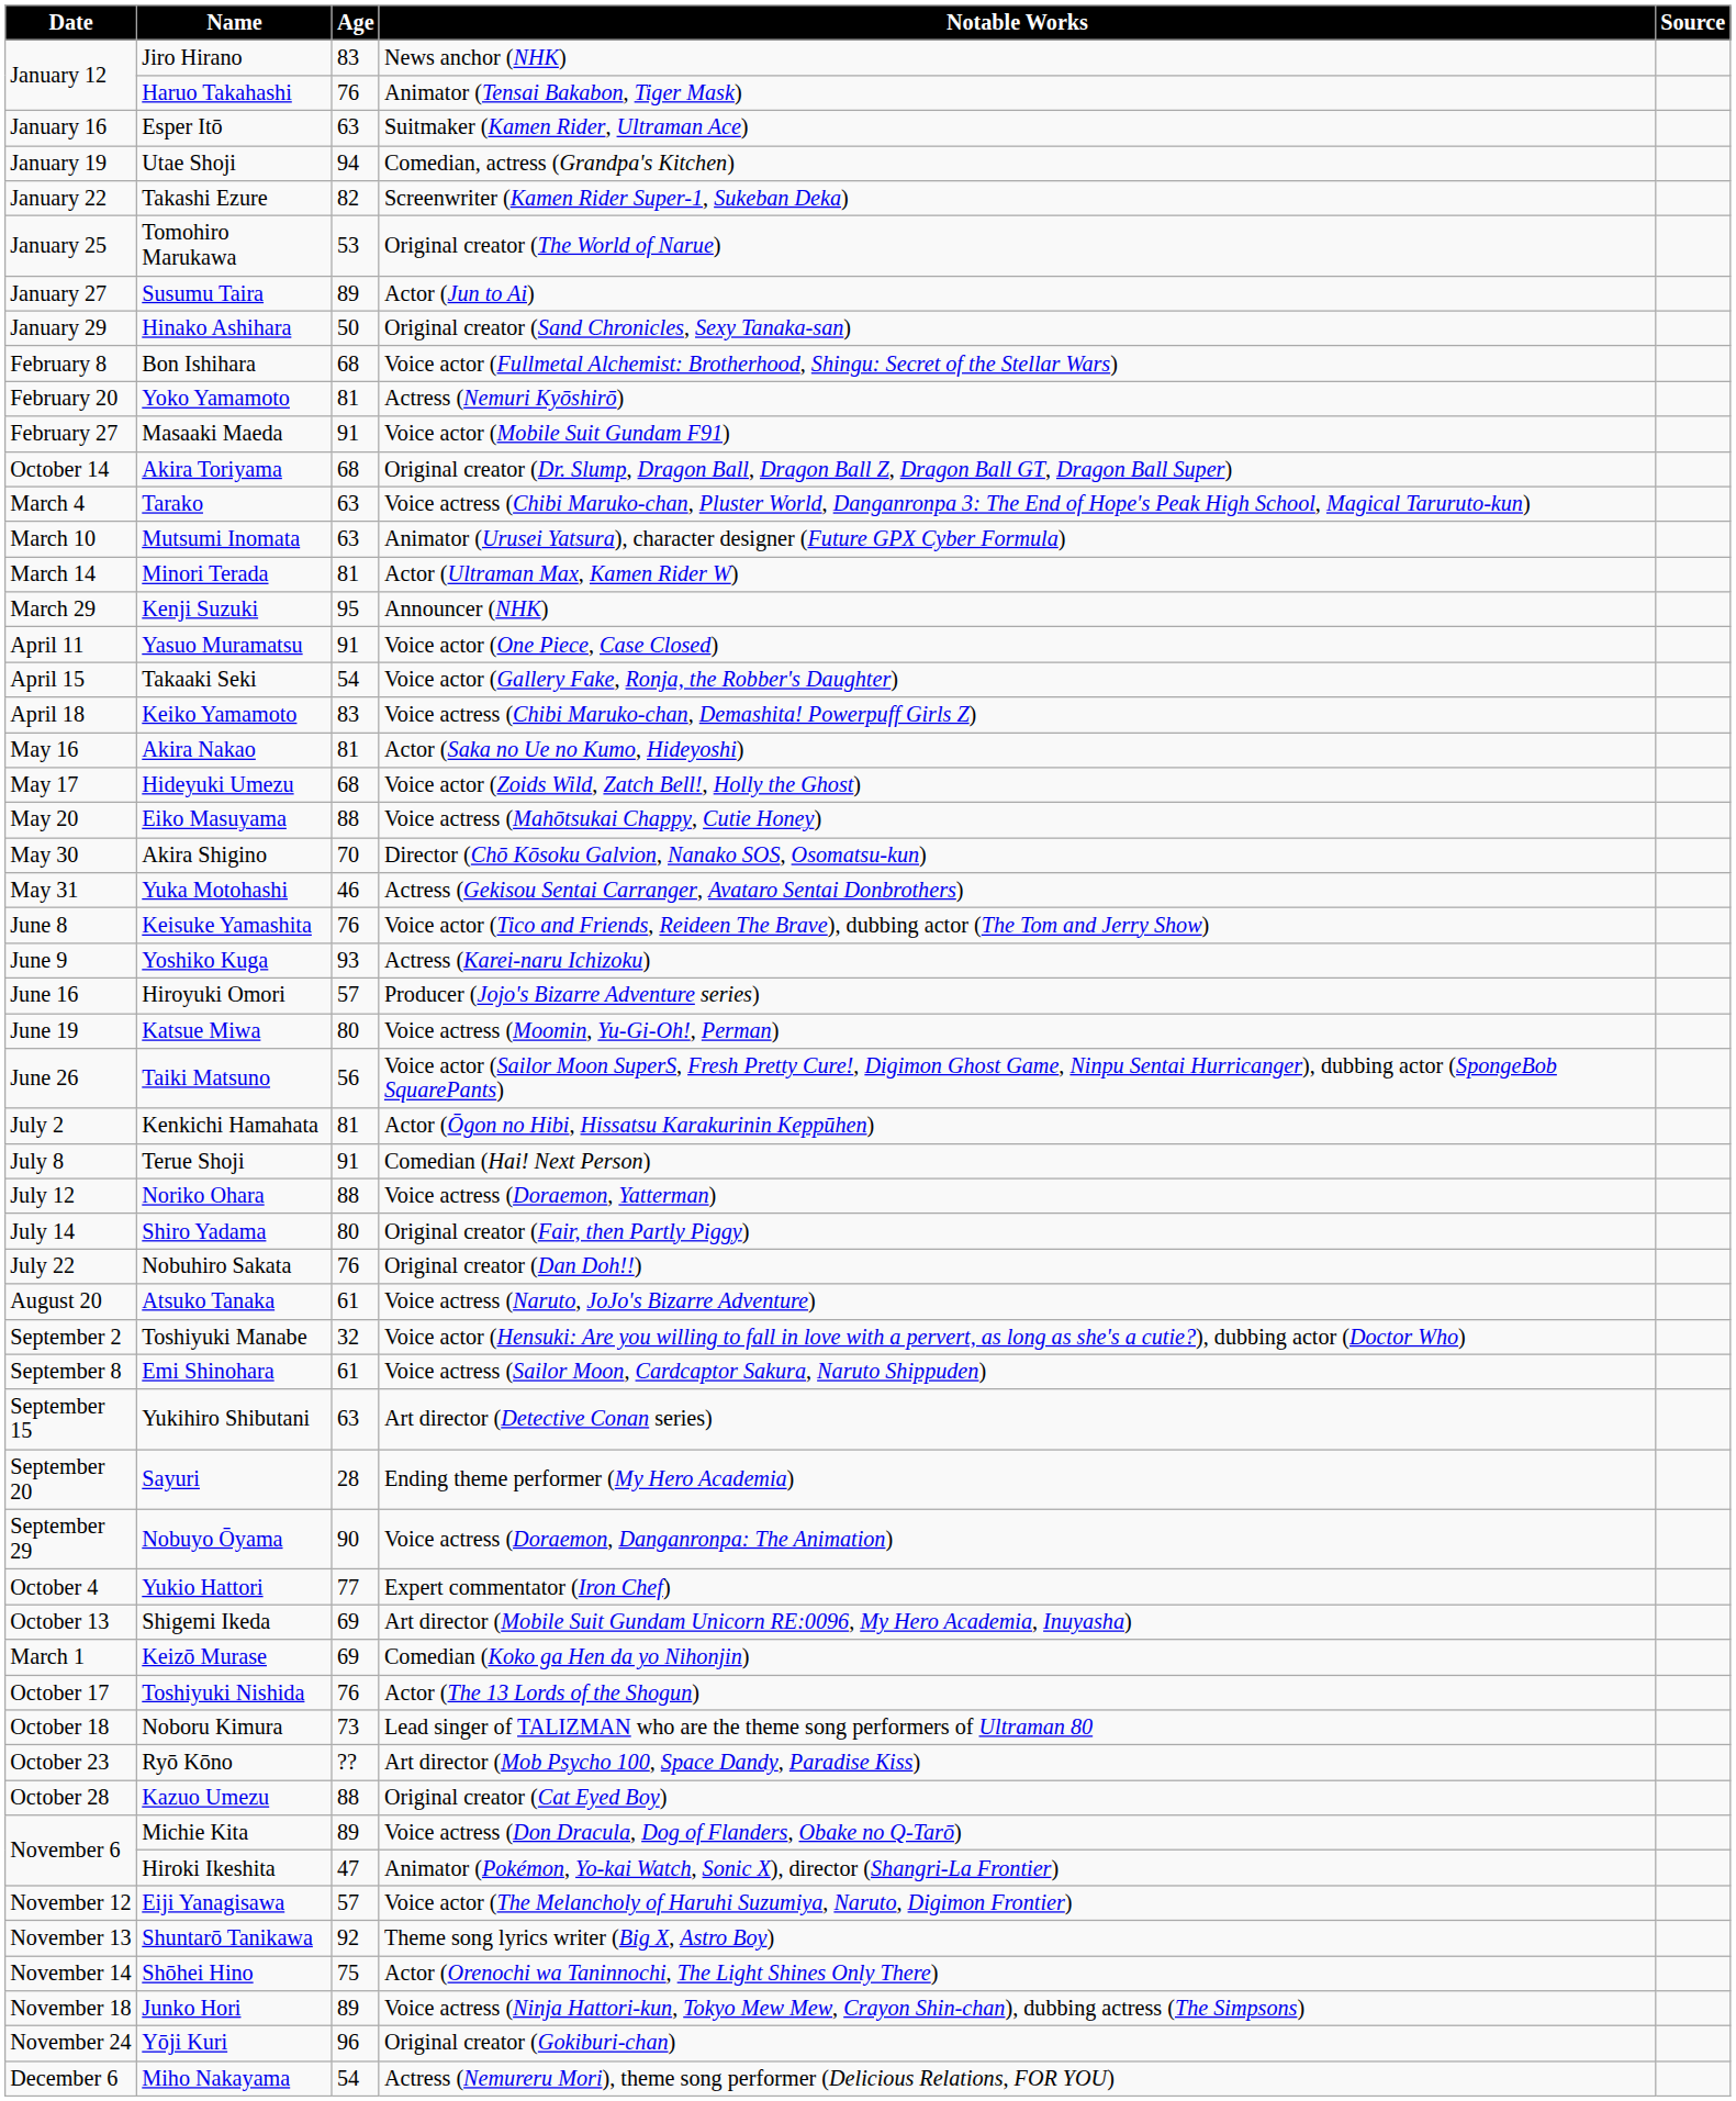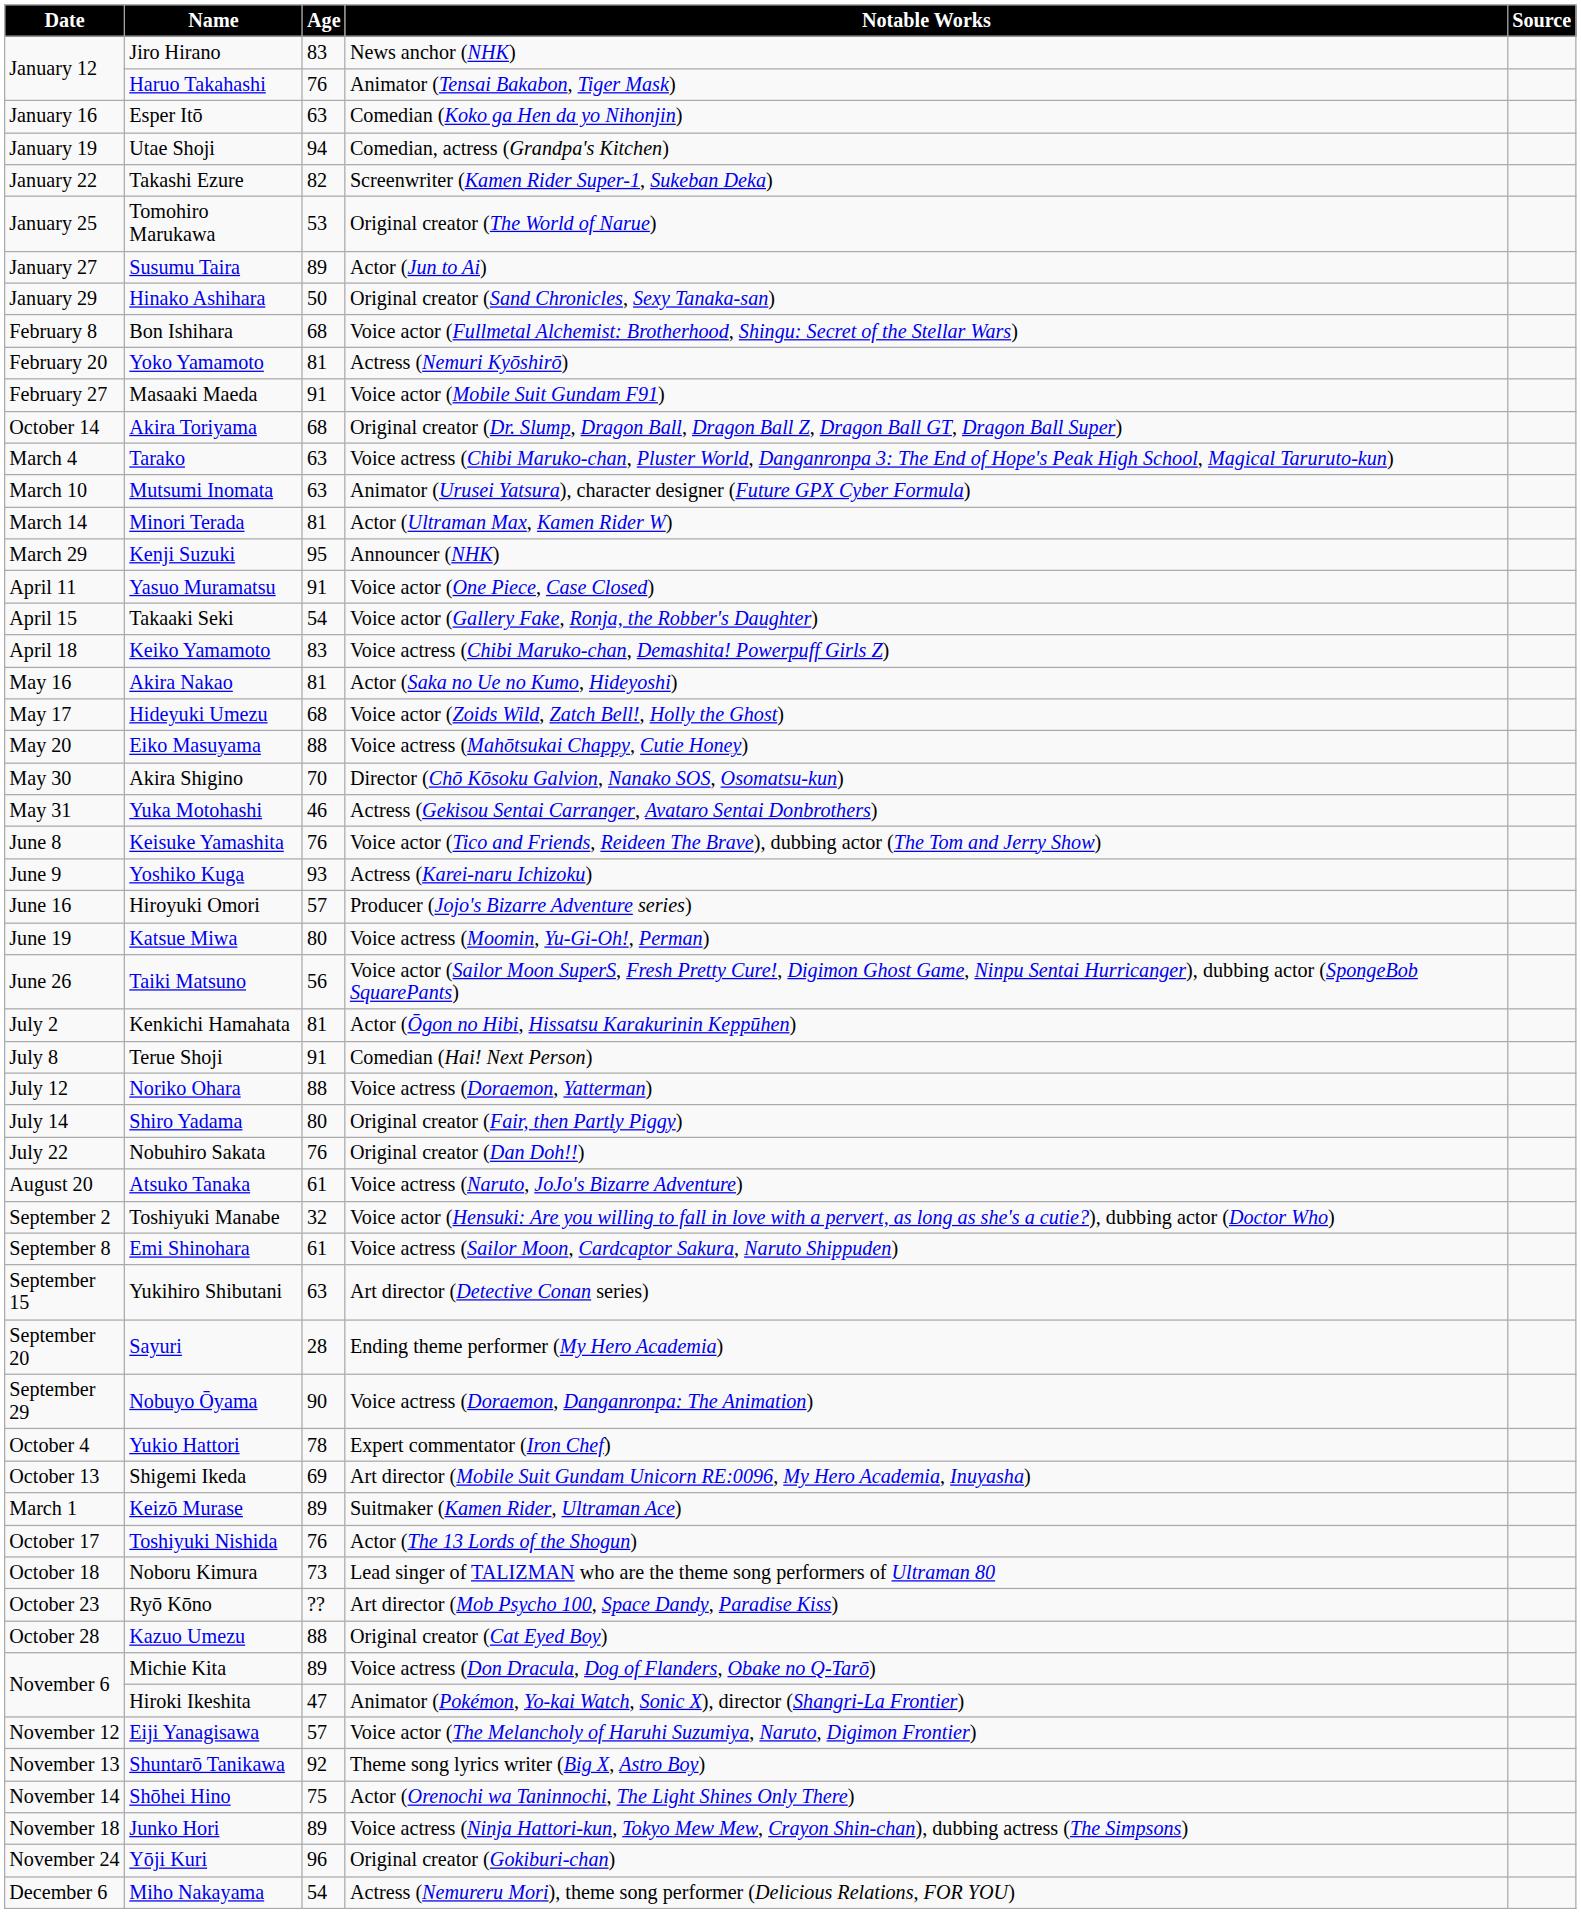Esper Itō | Notable Works: Suitmaker (Kamen Rider, Ultraman Ace) -> Comedian (Koko ga Hen da yo Nihonjin)
Yukio Hattori | Age: 77 -> 78
Keizō Murase | Age: 69 -> 89
Keizō Murase | Notable Works: Comedian (Koko ga Hen da yo Nihonjin) -> Suitmaker (Kamen Rider, Ultraman Ace)
